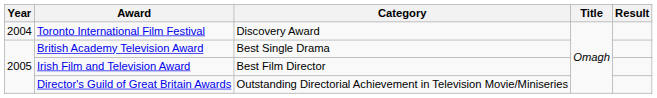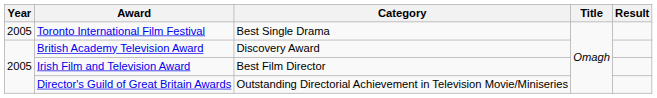Toronto International Film Festival | Year: 2004 -> 2005
Toronto International Film Festival | Category: Discovery Award -> Best Single Drama
British Academy Television Award | Category: Best Single Drama -> Discovery Award
